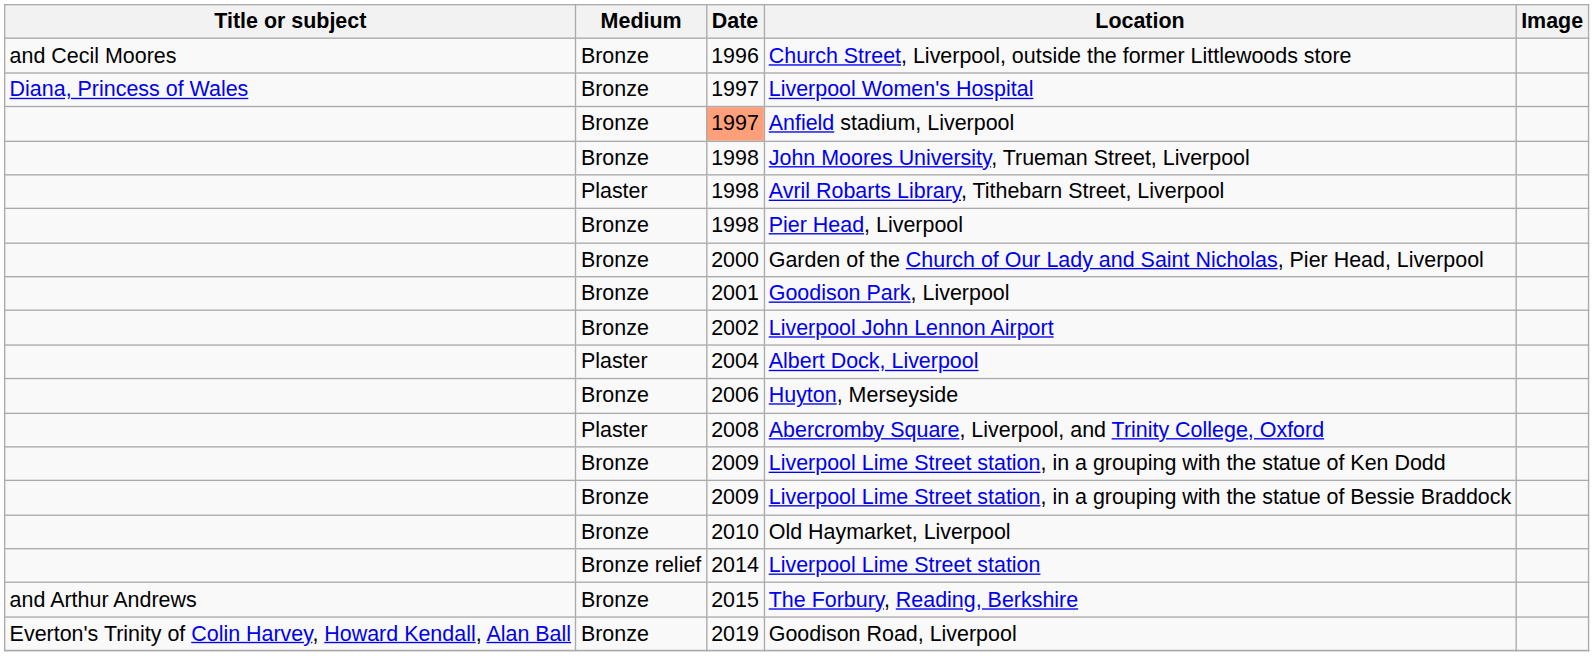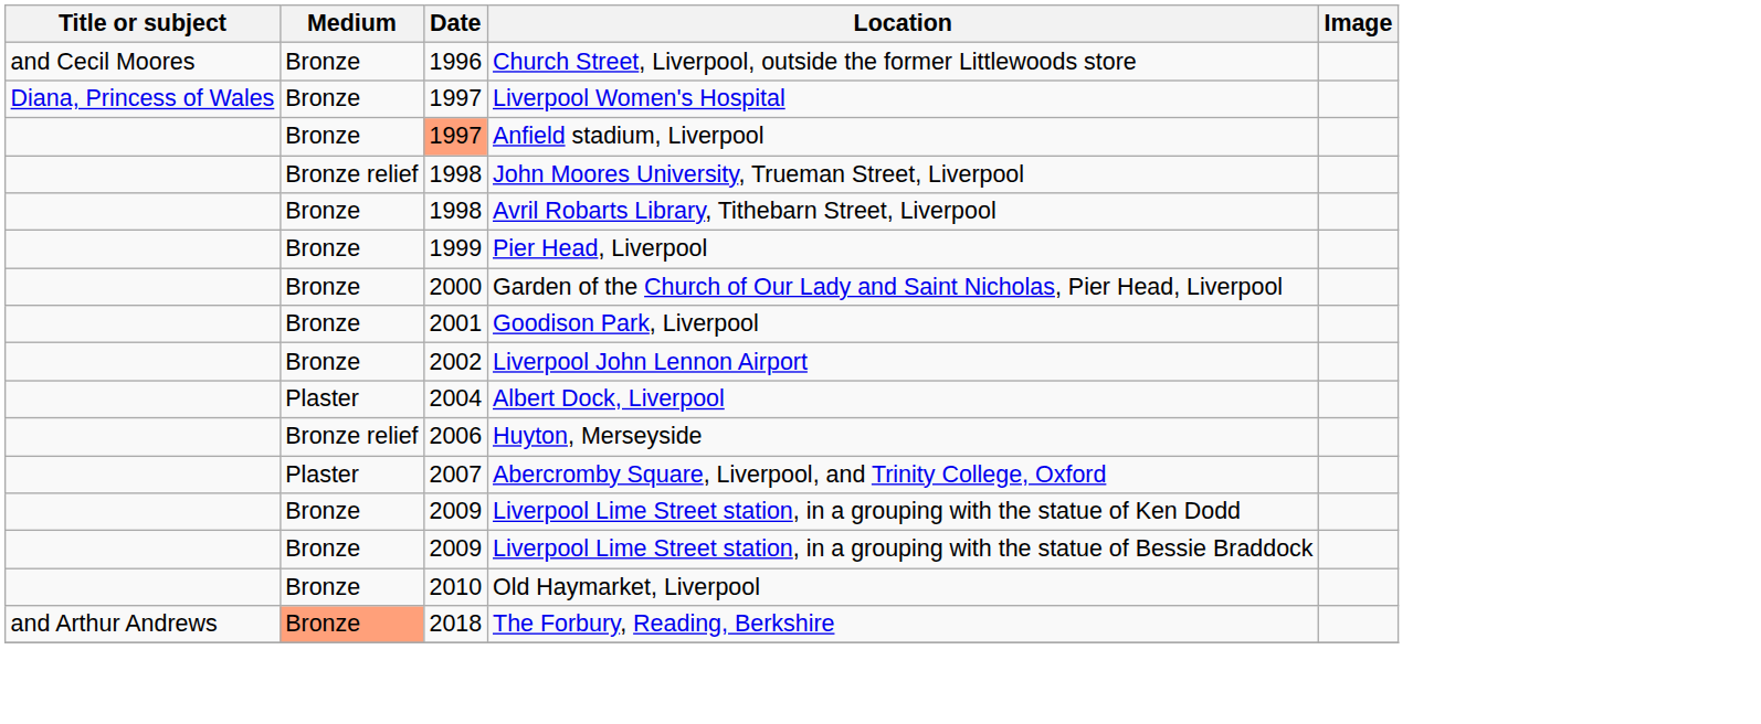John Moores University, Trueman Street, Liverpool | Medium: Bronze -> Bronze relief
Avril Robarts Library, Tithebarn Street, Liverpool | Medium: Plaster -> Bronze
Pier Head, Liverpool | Date: 1998 -> 1999
Huyton, Merseyside | Medium: Bronze -> Bronze relief
Abercromby Square, Liverpool, and Trinity College, Oxford | Date: 2008 -> 2007
- row: Bronze relief | 2014 | Liverpool Lime Street station
The Forbury, Reading, Berkshire | Medium: no background -> lightsalmon background
The Forbury, Reading, Berkshire | Date: 2015 -> 2018
- row: Everton's Trinity of Colin Harvey, Howard Kendall, Alan Ball | Bronze | 2019 | Goodison Road, Liverpool
